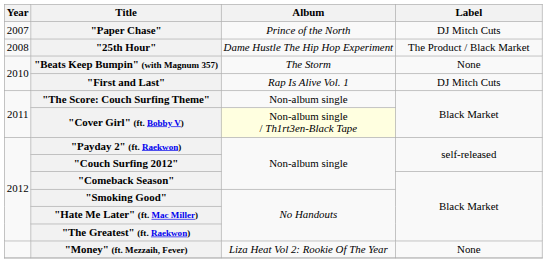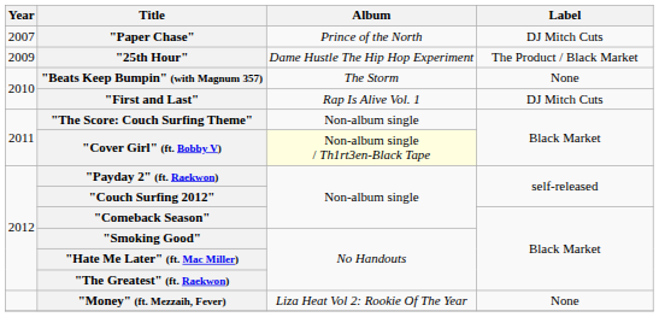"25th Hour" | Year: 2008 -> 2009
